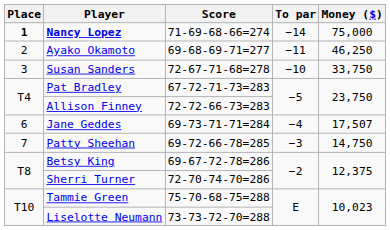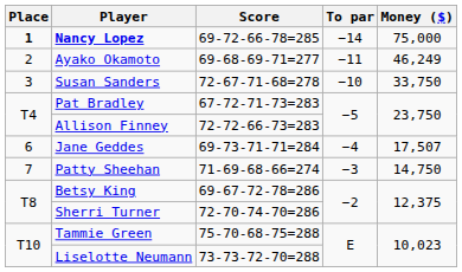Nancy Lopez | Score: 71-69-68-66=274 -> 69-72-66-78=285
Ayako Okamoto | Money ($): 46,250 -> 46,249
Patty Sheehan | Score: 69-72-66-78=285 -> 71-69-68-66=274
